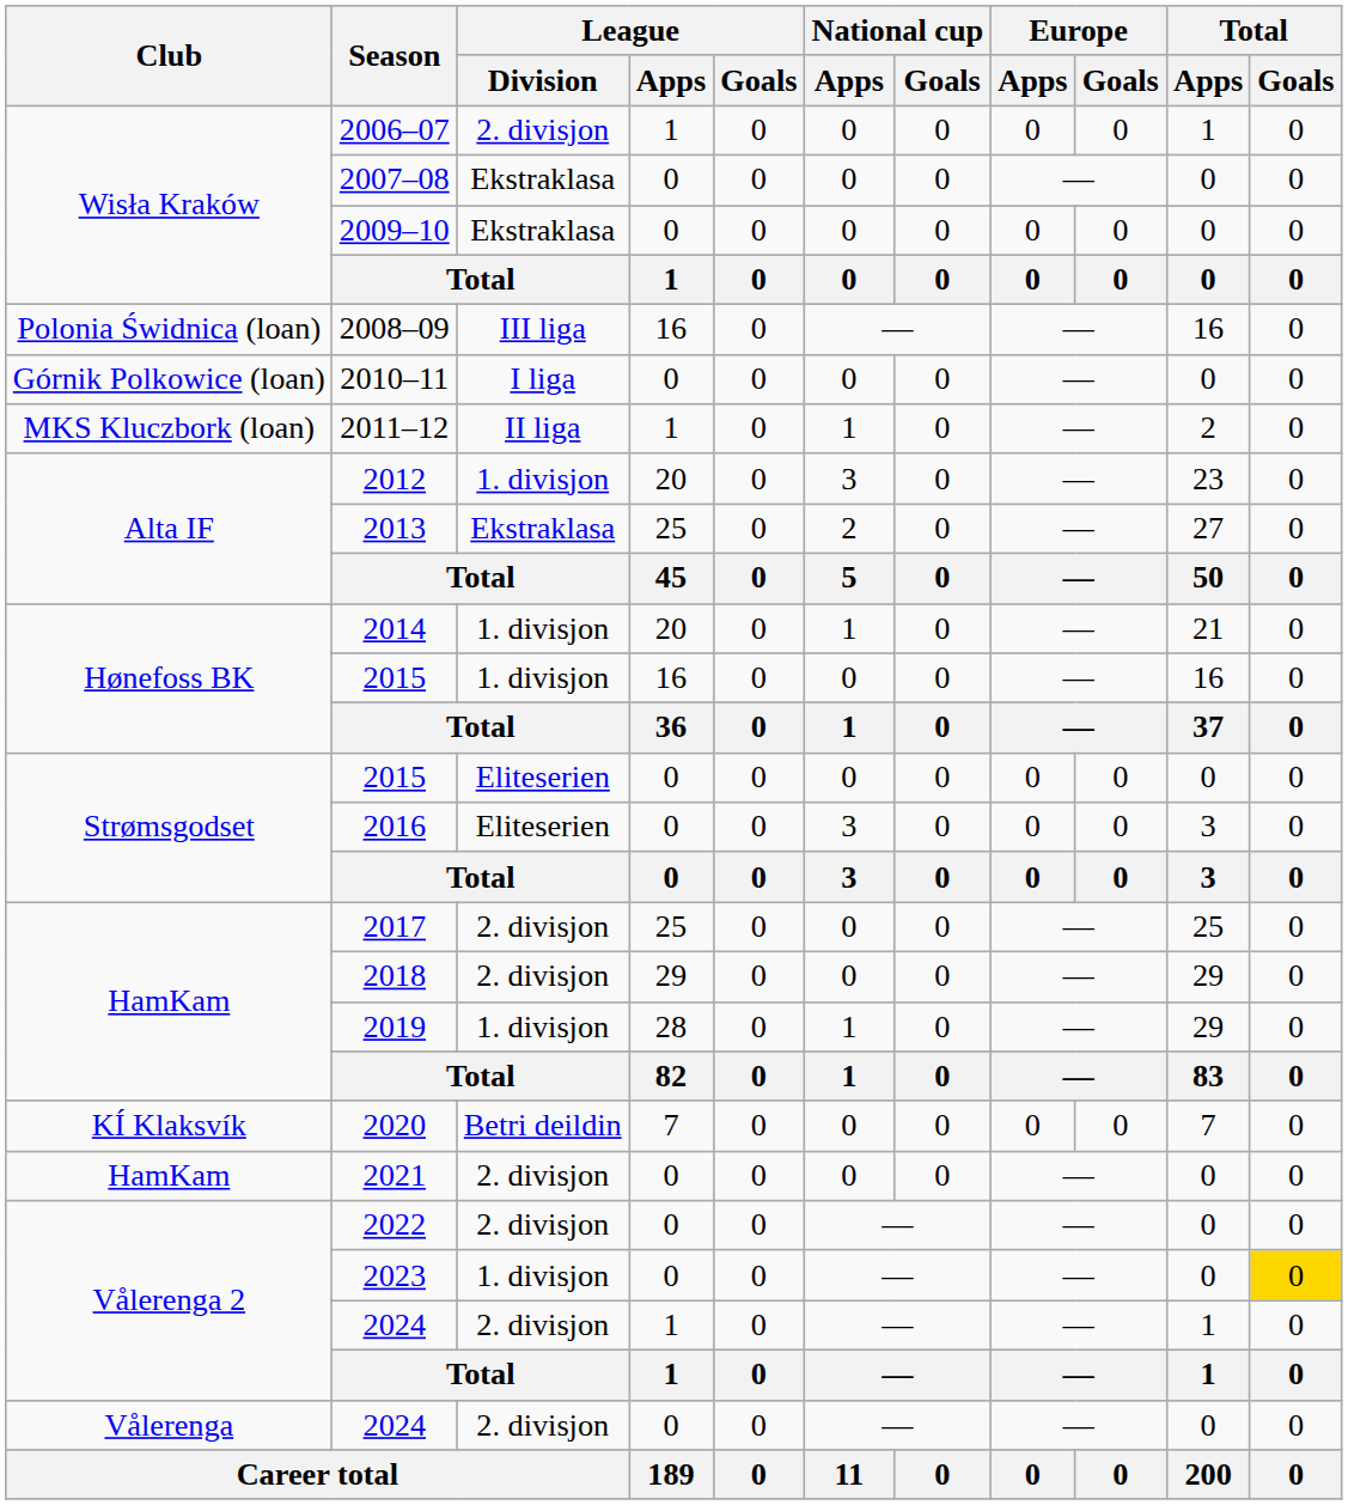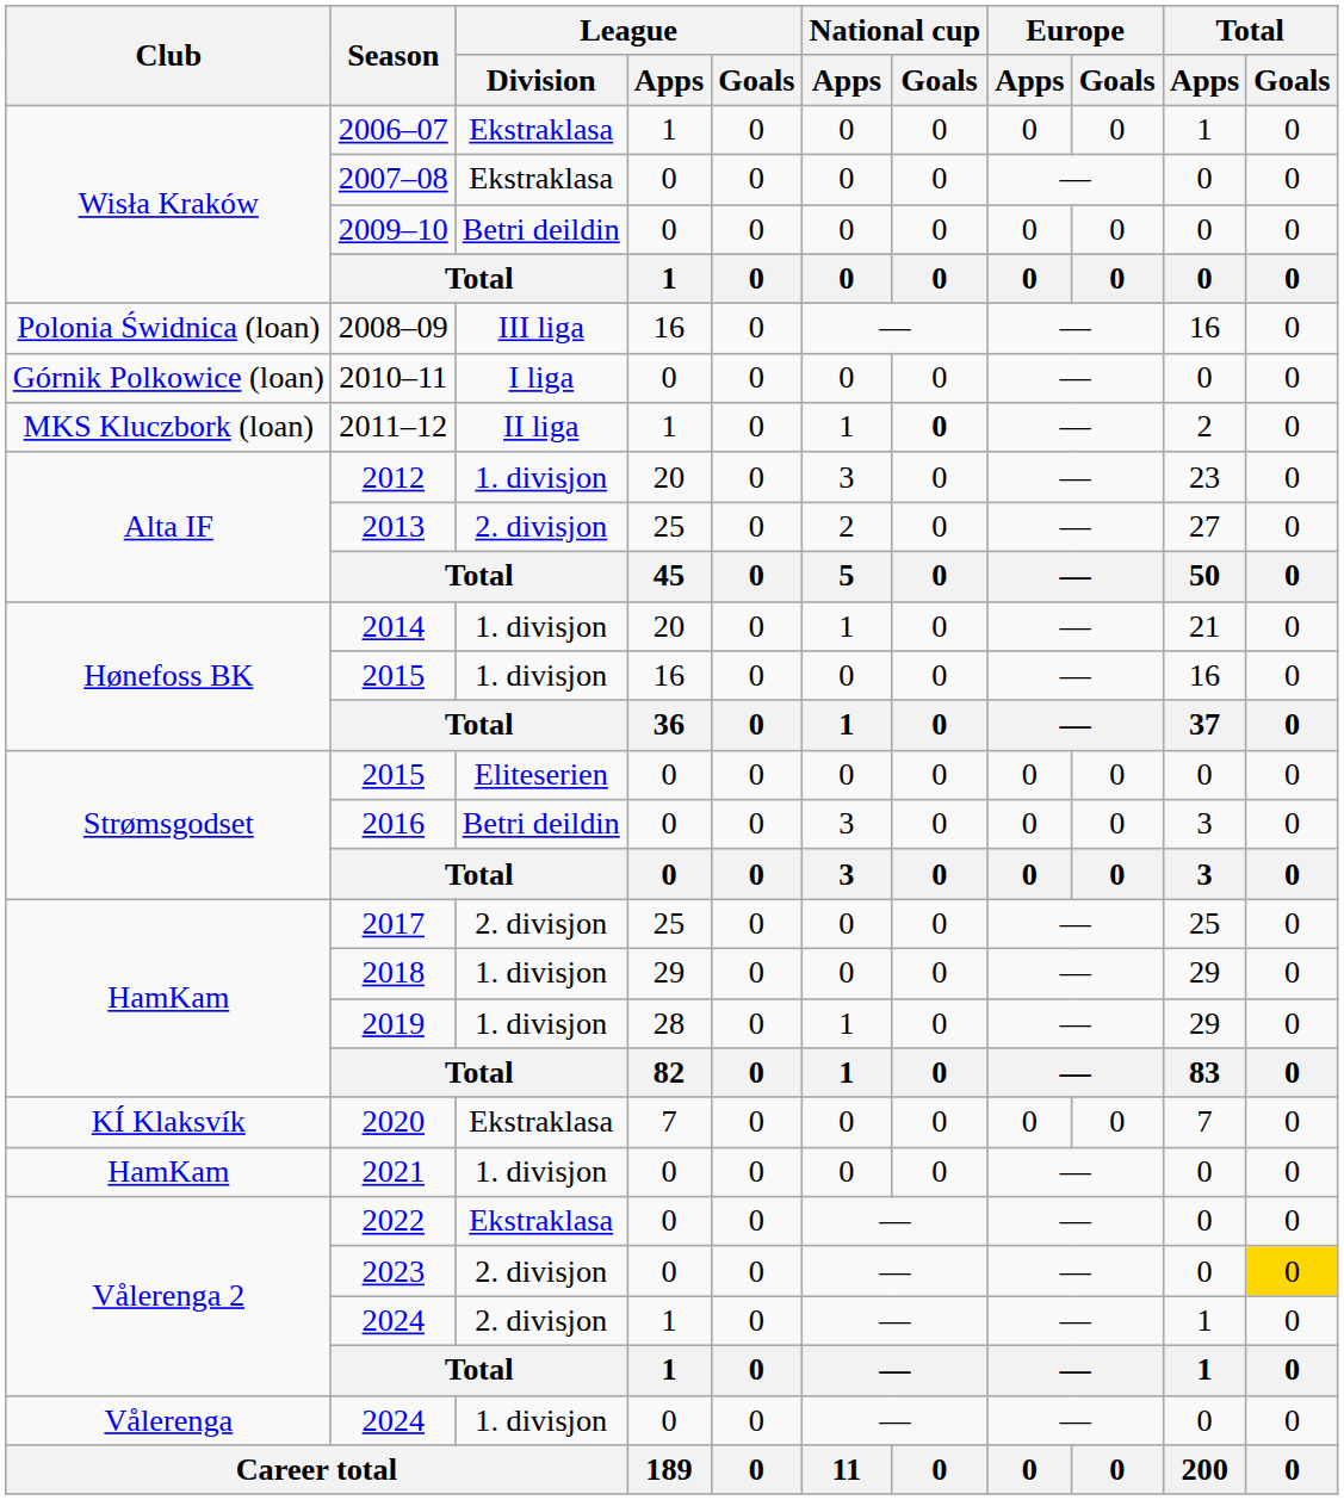2006–07 | League / Division: 2. divisjon -> Ekstraklasa
2009–10 | League / Division: Ekstraklasa -> Betri deildin
2011–12 | National cup / Goals: normal -> bold
2013 | League / Division: Ekstraklasa -> 2. divisjon
2016 | League / Division: Eliteserien -> Betri deildin
2018 | League / Division: 2. divisjon -> 1. divisjon
2020 | League / Division: Betri deildin -> Ekstraklasa
2021 | League / Division: 2. divisjon -> 1. divisjon
2022 | League / Division: 2. divisjon -> Ekstraklasa
2023 | League / Division: 1. divisjon -> 2. divisjon
Vålerenga / 2024 | League / Division: 2. divisjon -> 1. divisjon
